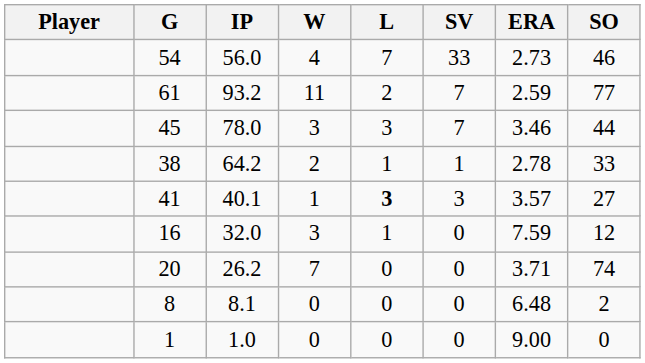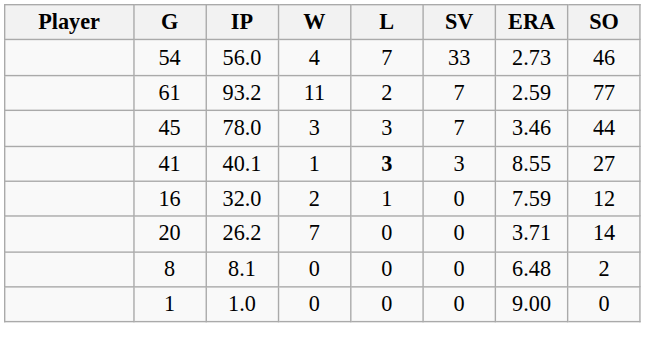- row: 38 | 64.2 | 2 | 1 | 1 | 2.78 | 33
41 | ERA: 3.57 -> 8.55
16 | W: 3 -> 2
20 | SO: 74 -> 14
